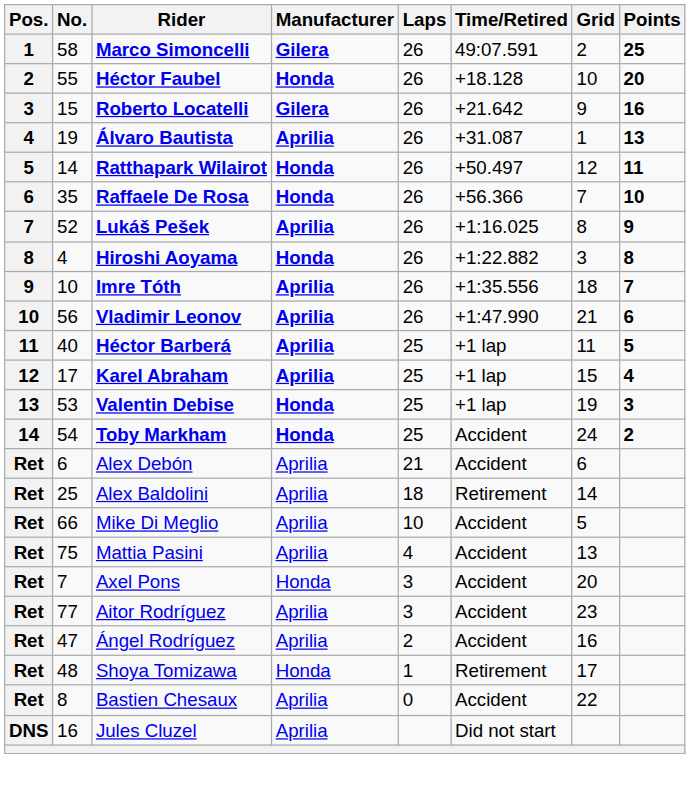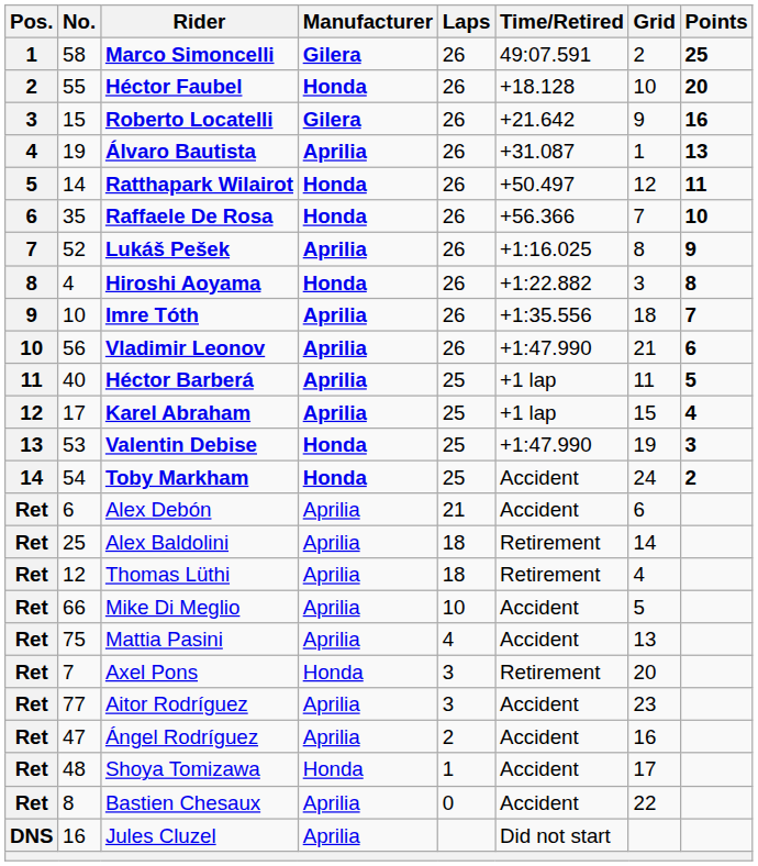Valentin Debise | Time/Retired: +1 lap -> +1:47.990
+ row: Ret | 12 | Thomas Lüthi | Aprilia | 18 | Retirement | 4
Axel Pons | Time/Retired: Accident -> Retirement
Shoya Tomizawa | Time/Retired: Retirement -> Accident
